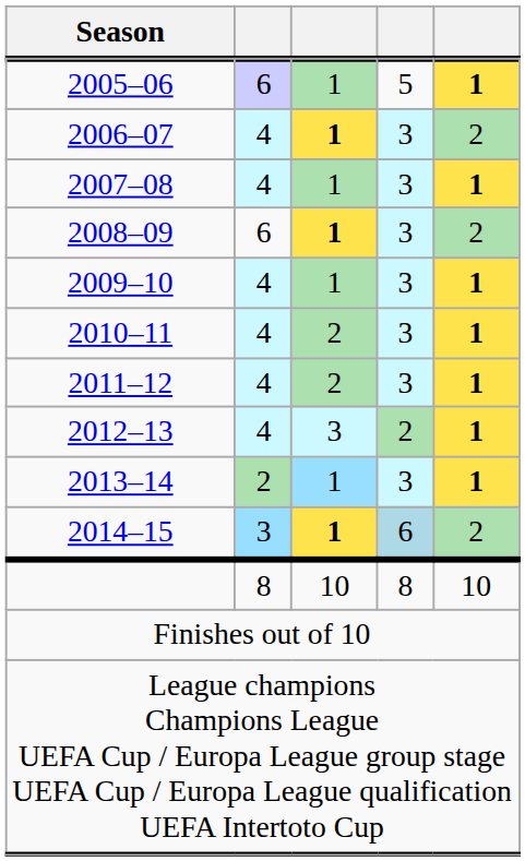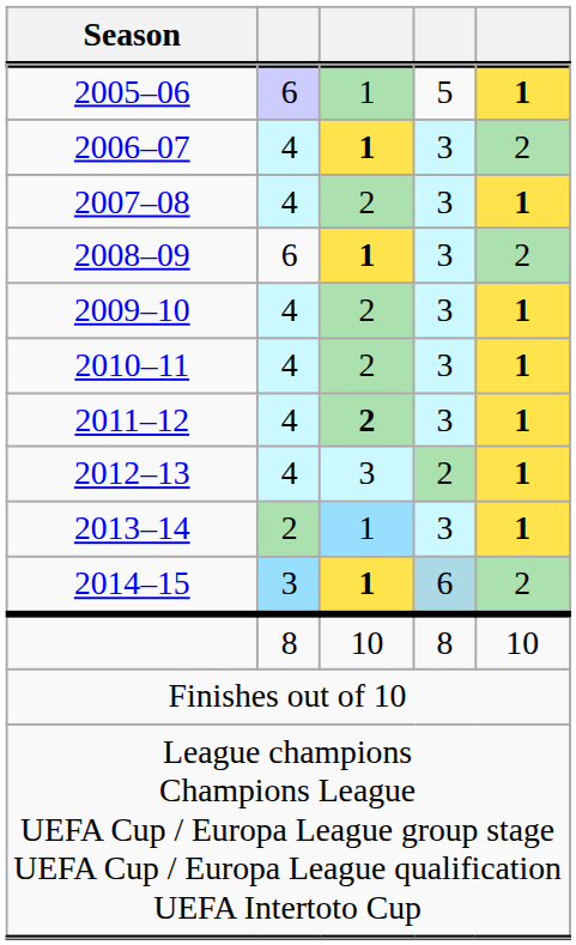2007–08 | column 3: 1 -> 2
2009–10 | column 3: 1 -> 2
2011–12 | column 3: normal -> bold
